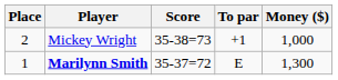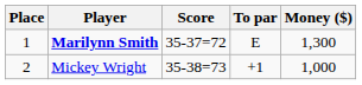rows swapped: Marilynn Smith <-> Mickey Wright
